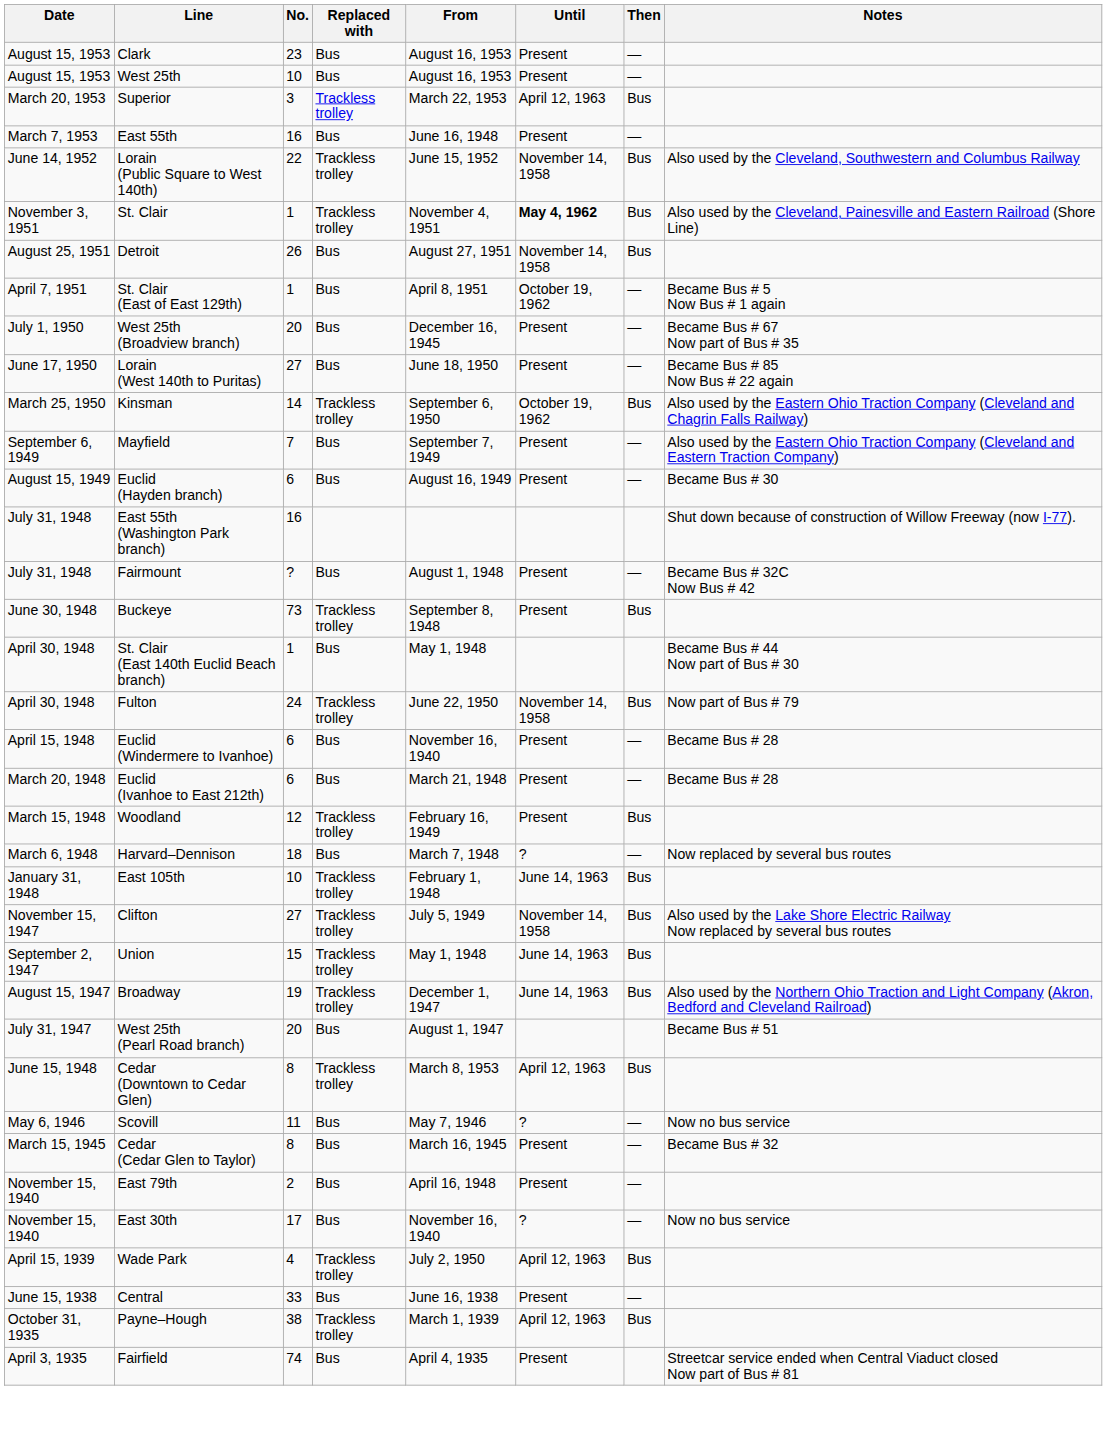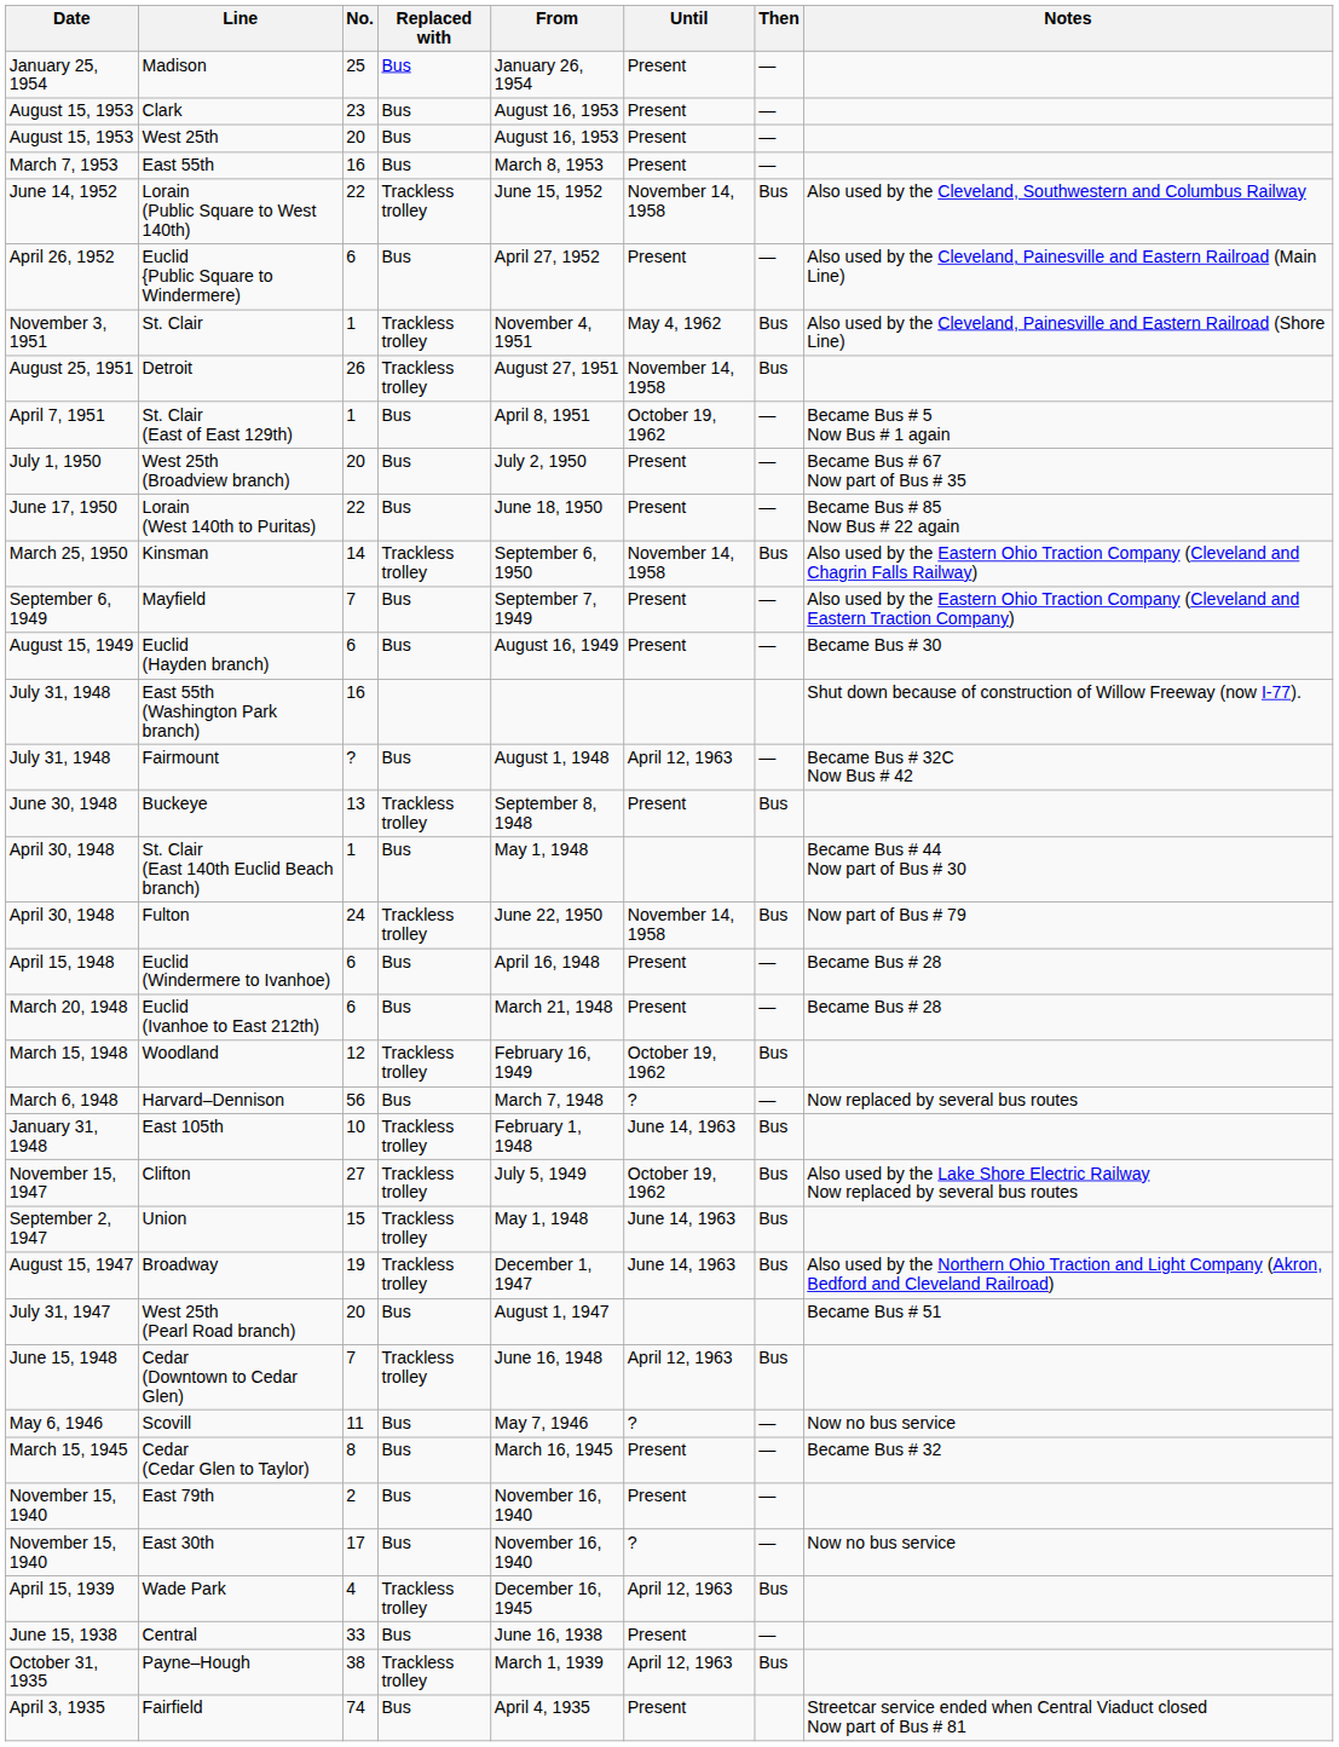+ row: January 25, 1954 | Madison | 25 | Bus | January 26, 1954 | Present | —
West 25th | No.: 10 -> 20
- row: March 20, 1953 | Superior | 3 | Trackless trolley | March 22, 1953 | April 12, 1963 | Bus
East 55th | From: June 16, 1948 -> March 8, 1953
+ row: April 26, 1952 | Euclid {Public Square to Windermere) | 6 | Bus | April 27, 1952 | Present | — | Also used by the Cleveland, Painesville and Eastern Railroad (Main Line)
St. Clair | Until: bold -> normal
Detroit | Replaced with: Bus -> Trackless trolley
West 25th (Broadview branch) | From: December 16, 1945 -> July 2, 1950
Lorain (West 140th to Puritas) | No.: 27 -> 22
Kinsman | Until: October 19, 1962 -> November 14, 1958
Fairmount | Until: Present -> April 12, 1963
Buckeye | No.: 73 -> 13
Euclid (Windermere to Ivanhoe) | From: November 16, 1940 -> April 16, 1948
Woodland | Until: Present -> October 19, 1962
Harvard–Dennison | No.: 18 -> 56
Clifton | Until: November 14, 1958 -> October 19, 1962
Cedar (Downtown to Cedar Glen) | No.: 8 -> 7
Cedar (Downtown to Cedar Glen) | From: March 8, 1953 -> June 16, 1948
East 79th | From: April 16, 1948 -> November 16, 1940
Wade Park | From: July 2, 1950 -> December 16, 1945
